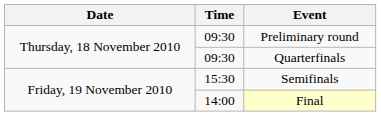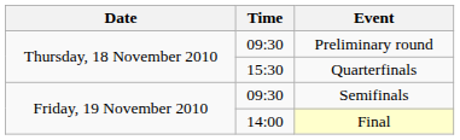Quarterfinals | Time: 09:30 -> 15:30
Semifinals | Time: 15:30 -> 09:30
